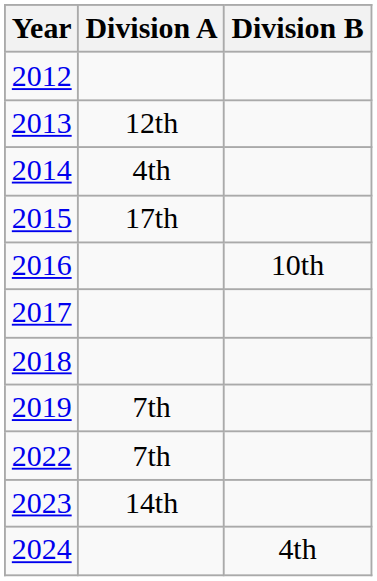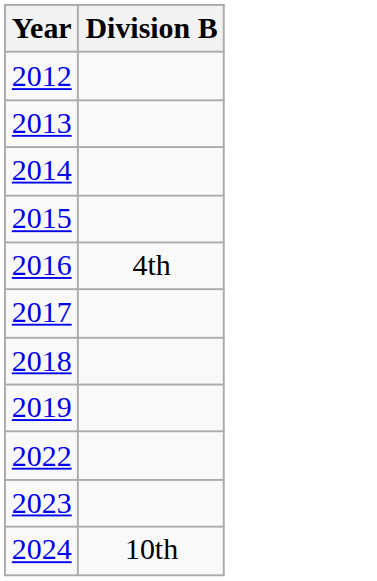- column: Division A | 12th | 4th | 17th | 7th | 7th | 14th
2016 | Division B: 10th -> 4th
2024 | Division B: 4th -> 10th
